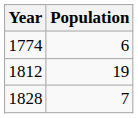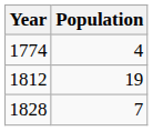1774 | Population: 6 -> 4
